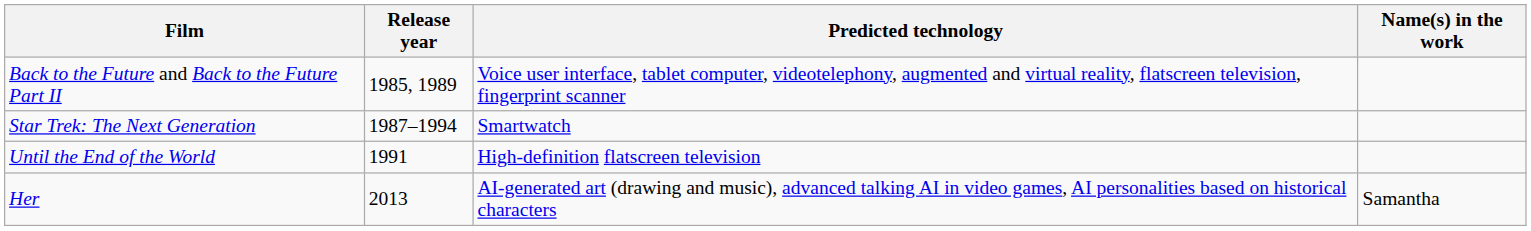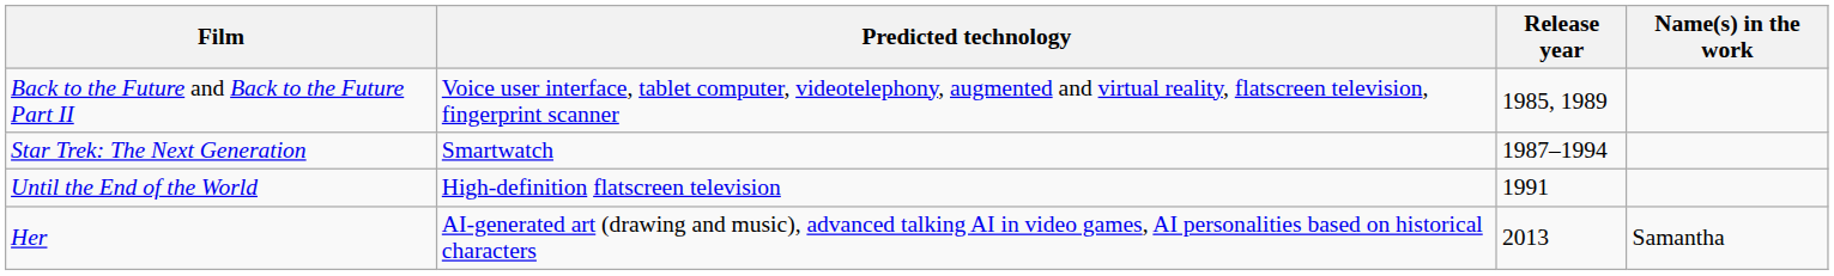columns swapped: Release year <-> Predicted technology
